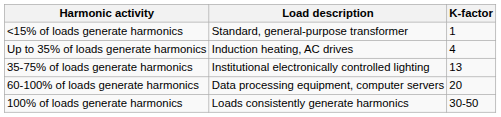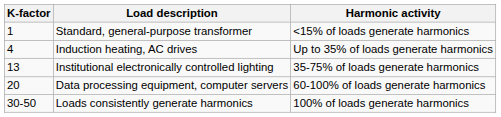columns swapped: K-factor <-> Harmonic activity
